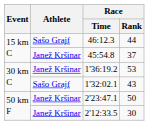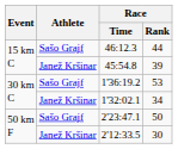45:54.8 | Race / Rank: 37 -> 39
1'36:19.2 | Athlete: Janež Kršinar -> Sašo Grajf
1'32:02.1 | Athlete: Sašo Grajf -> Janež Kršinar
1'32:02.1 | Race / Rank: 43 -> 34
2'23:47.1 | Athlete: Janež Kršinar -> Sašo Grajf
